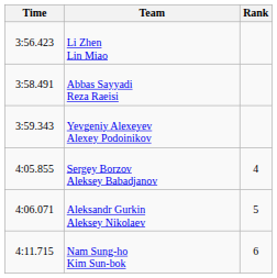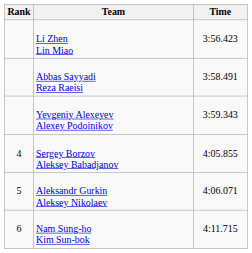columns swapped: Rank <-> Time
